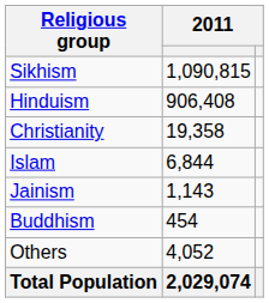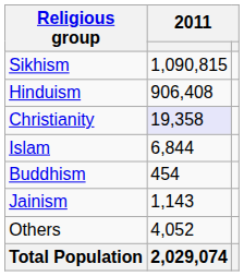Christianity | column 2: no background -> lavender background
rows swapped: Jainism <-> Buddhism
